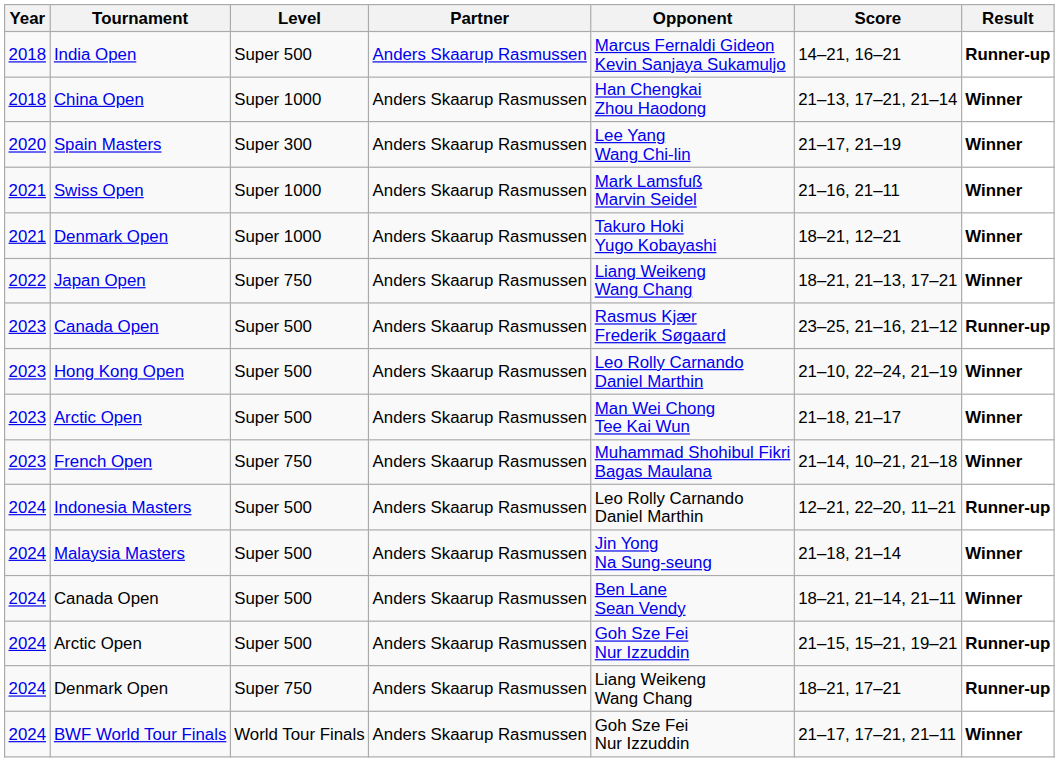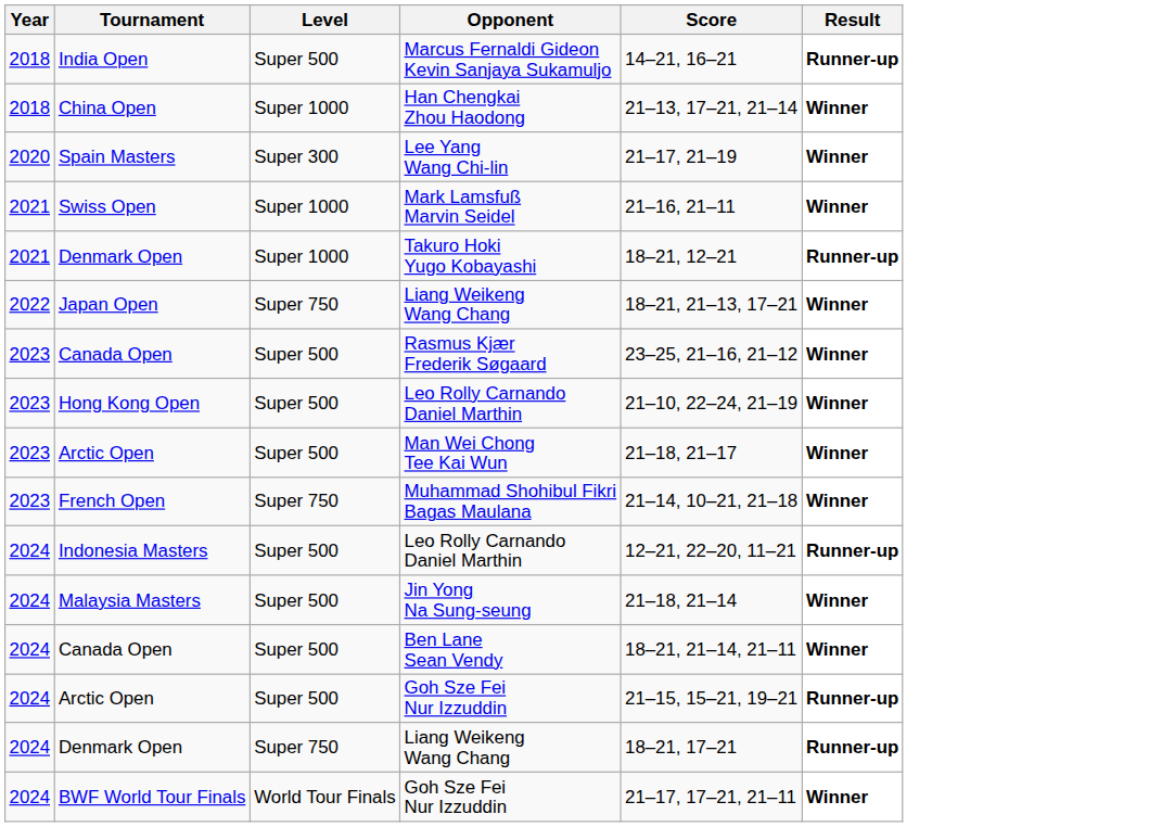- column: Partner | Anders Skaarup Rasmussen | Anders Skaarup Rasmussen | Anders Skaarup Rasmussen | Anders Skaarup Rasmussen | Anders Skaarup Rasmussen | Anders Skaarup Rasmussen | Anders Skaarup Rasmussen | Anders Skaarup Rasmussen | Anders Skaarup Rasmussen | Anders Skaarup Rasmussen | Anders Skaarup Rasmussen | Anders Skaarup Rasmussen | Anders Skaarup Rasmussen | Anders Skaarup Rasmussen | Anders Skaarup Rasmussen | Anders Skaarup Rasmussen
2021 / Denmark Open | Result: Winner -> Runner-up
2023 / Canada Open | Result: Runner-up -> Winner
